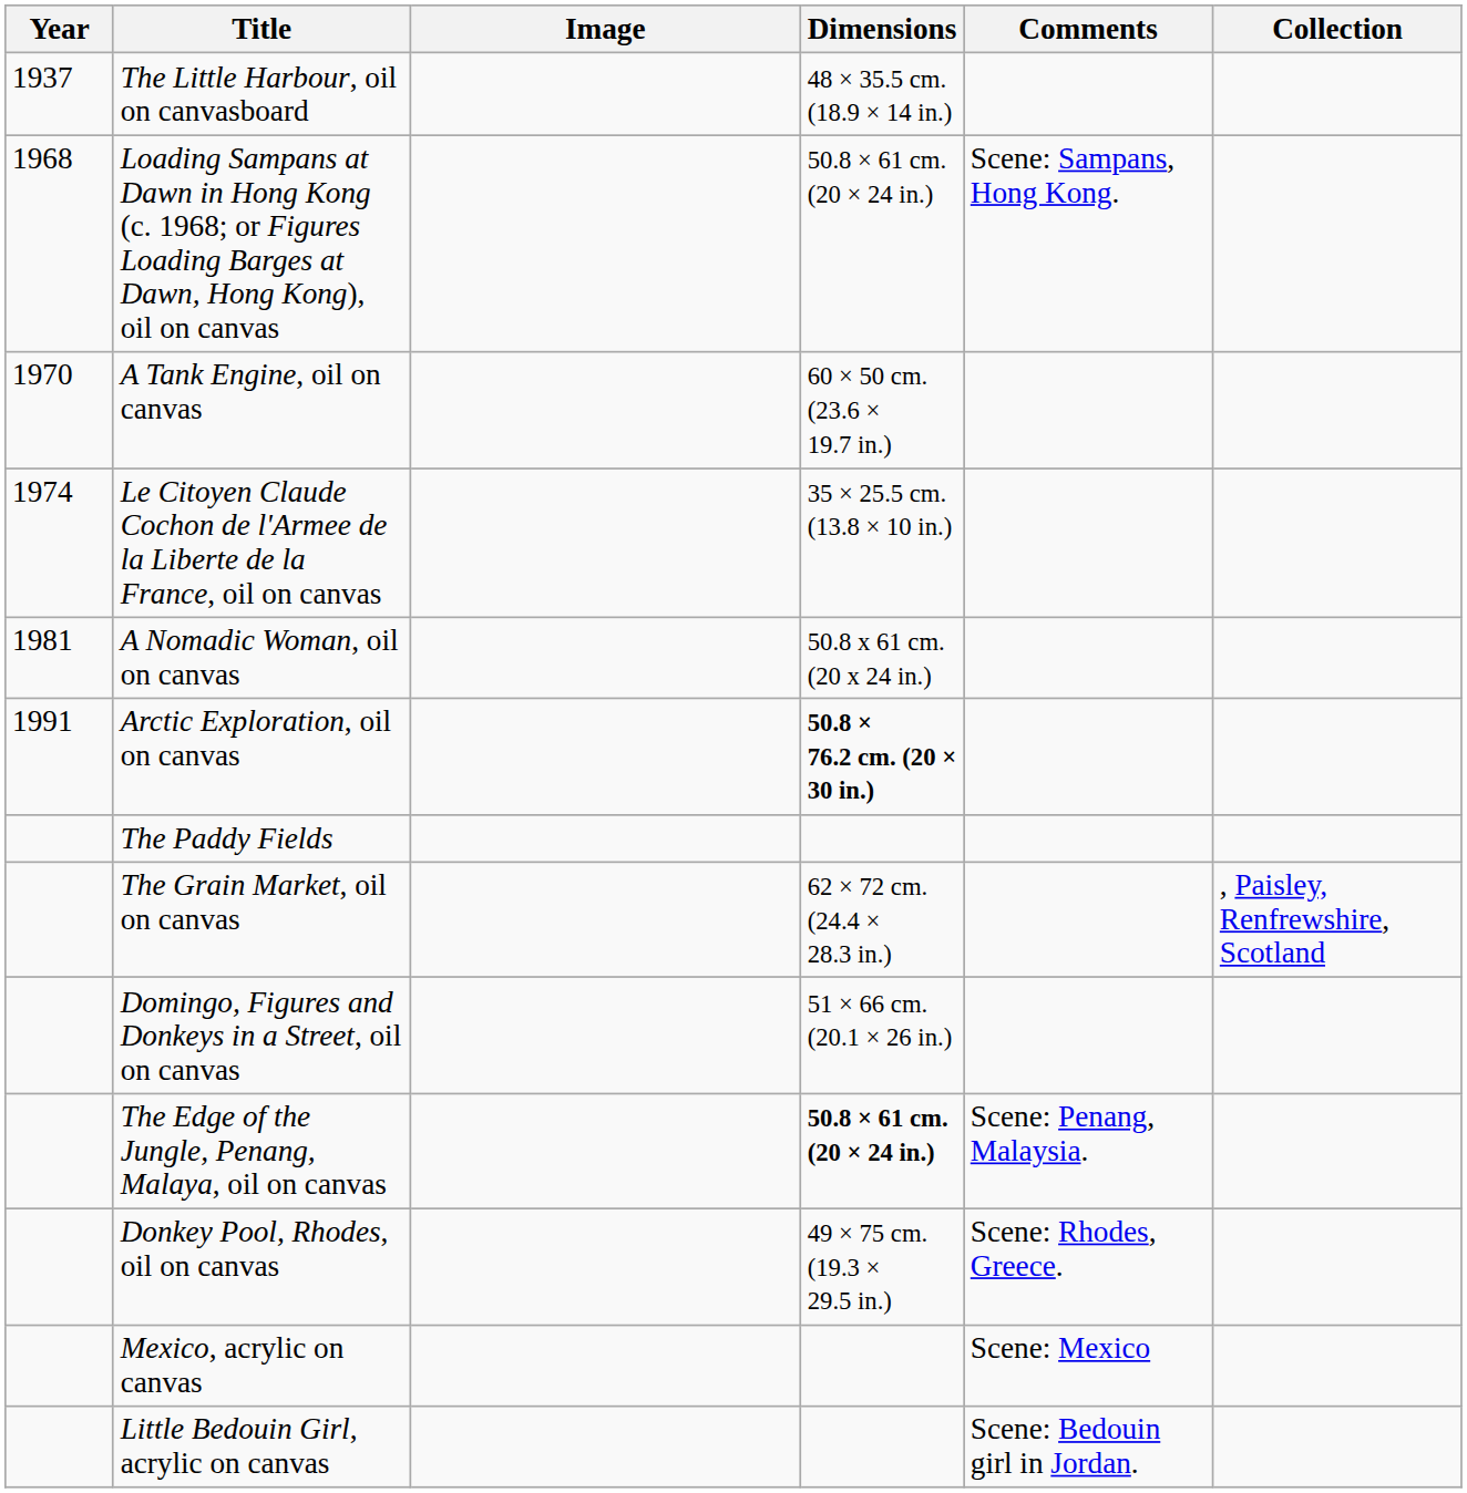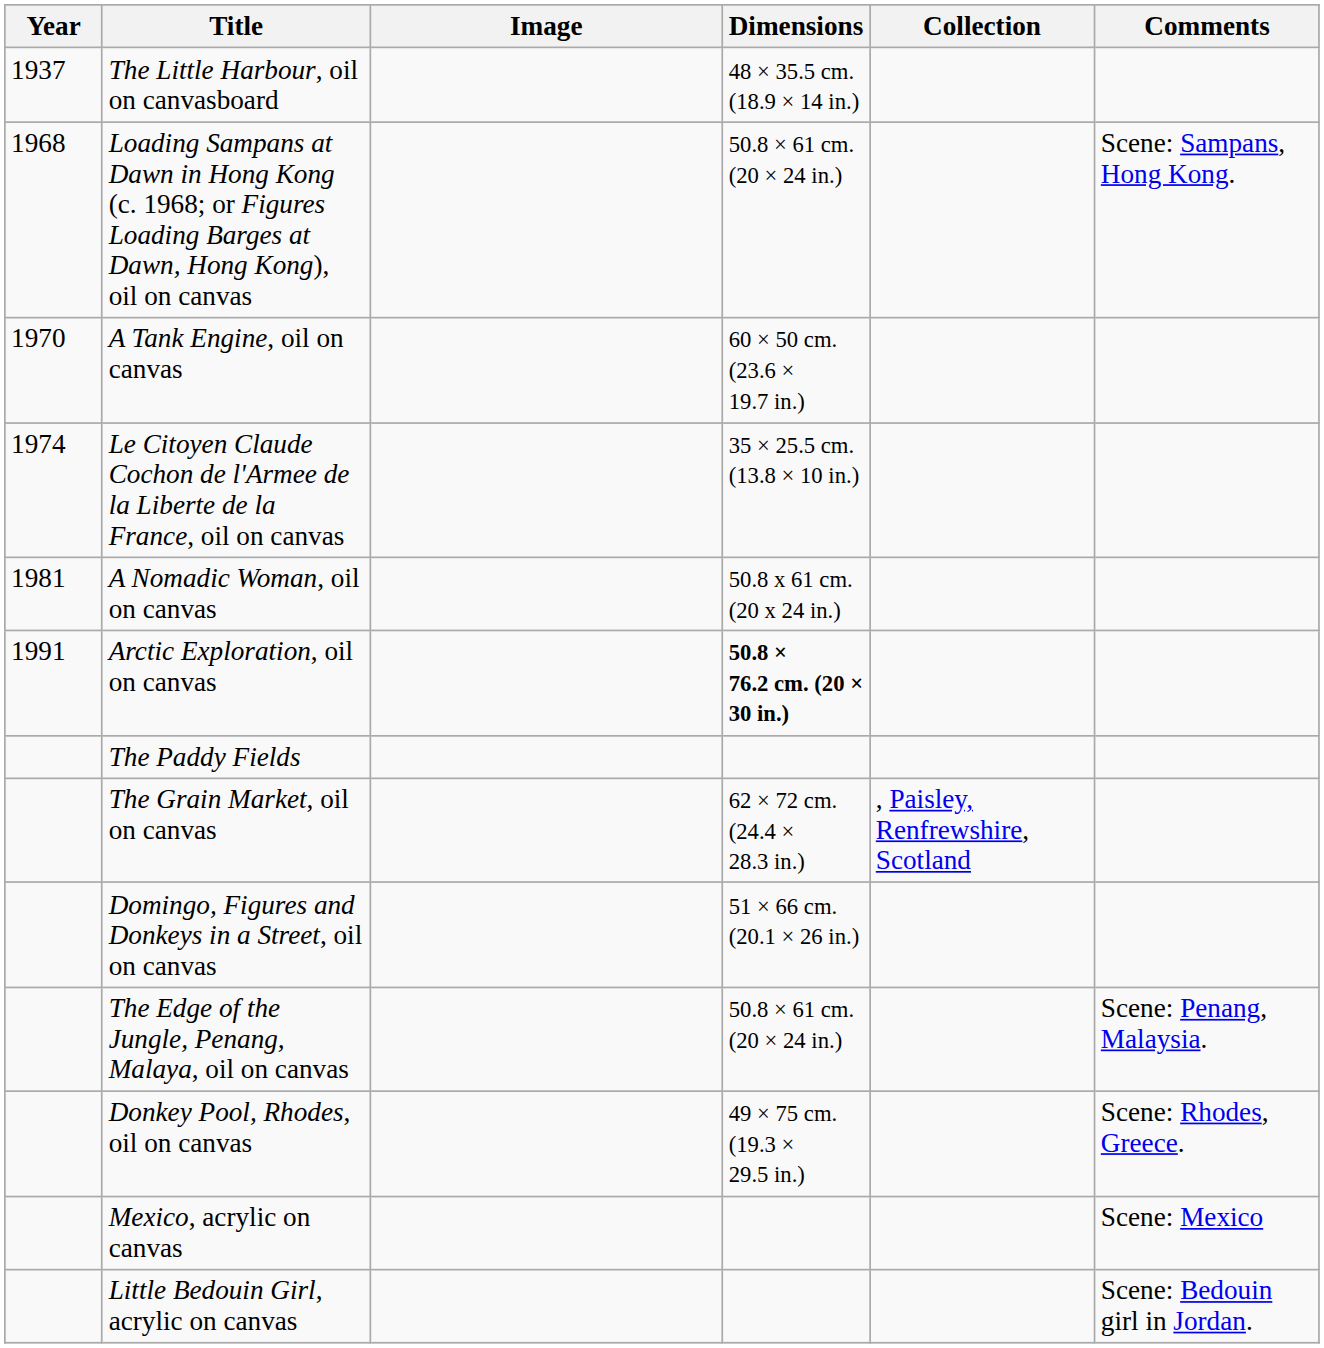columns swapped: Collection <-> Comments
The Edge of the Jungle, Penang, Malaya, oil on canvas | Dimensions: bold -> normal
